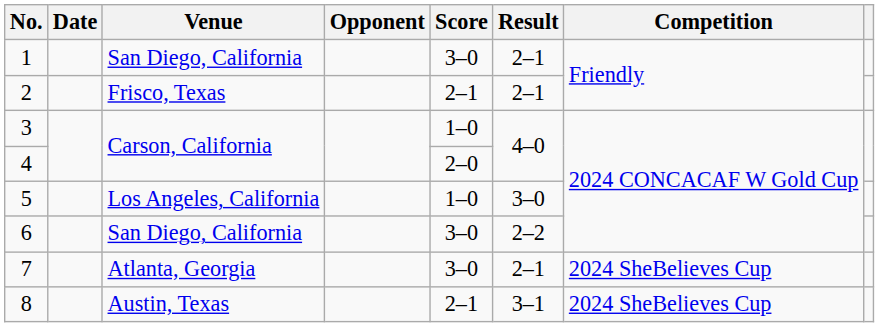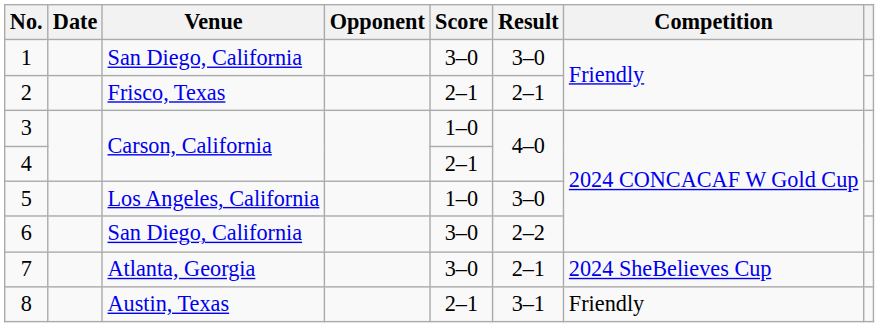1 | Result: 2–1 -> 3–0
4 | Score: 2–0 -> 2–1
8 | Competition: 2024 SheBelieves Cup -> Friendly
